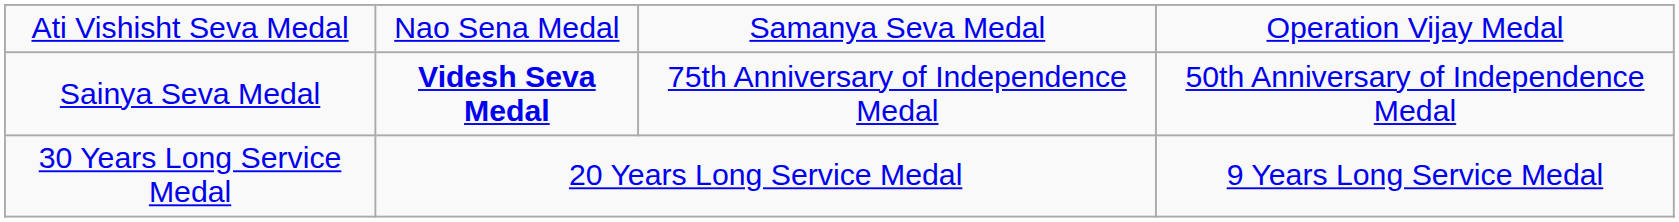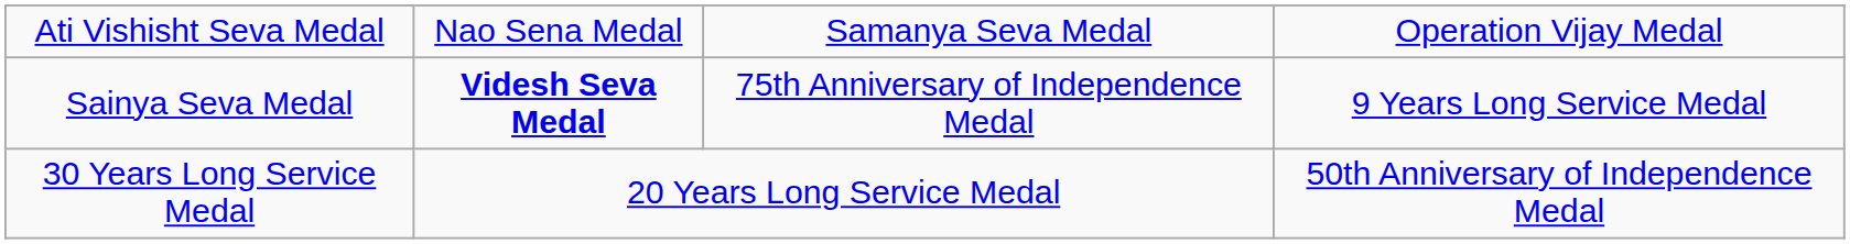Sainya Seva Medal | column 4: 50th Anniversary of Independence Medal -> 9 Years Long Service Medal
30 Years Long Service Medal | column 4: 9 Years Long Service Medal -> 50th Anniversary of Independence Medal
